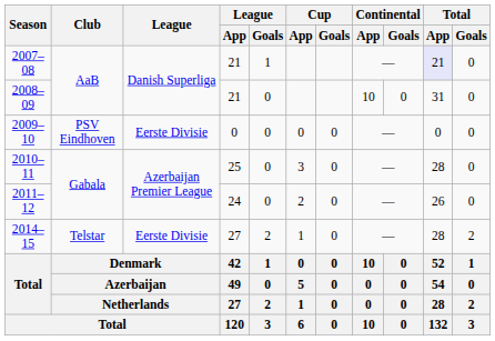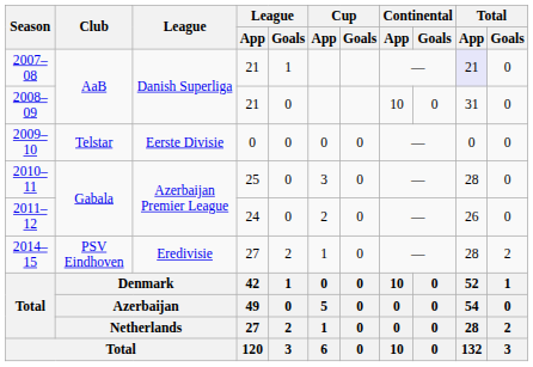2009–10 | Club: PSV Eindhoven -> Telstar
2014–15 | Club: Telstar -> PSV Eindhoven
2014–15 | League: Eerste Divisie -> Eredivisie
